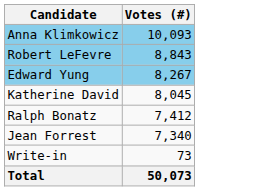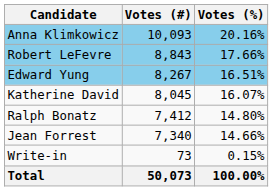+ column: Votes (%) | 20.16% | 17.66% | 16.51% | 16.07% | 14.80% | 14.66% | 0.15% | 100.00%
